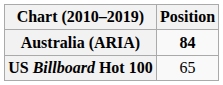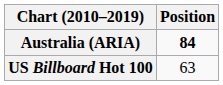US Billboard Hot 100 | Position: 65 -> 63
